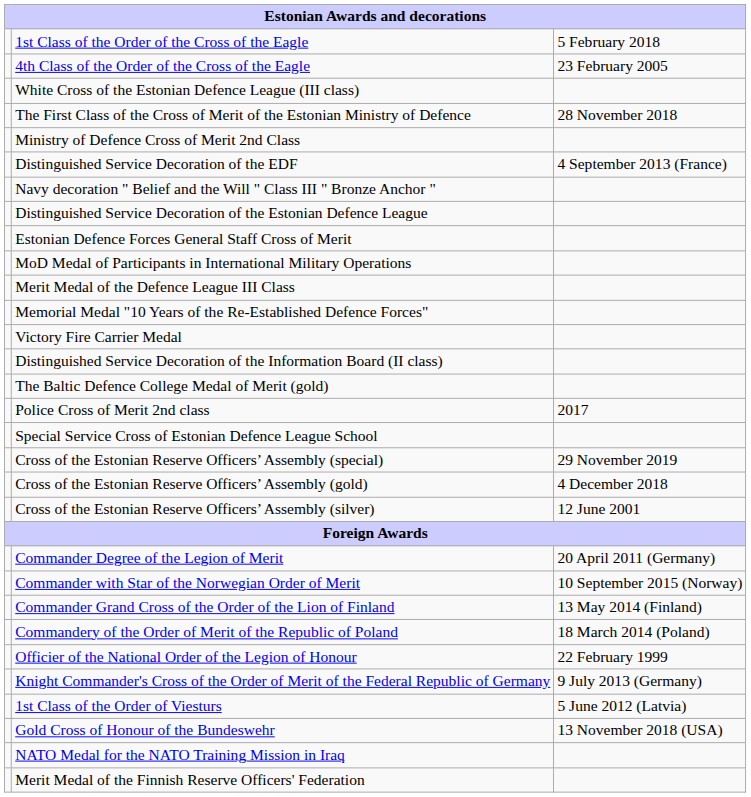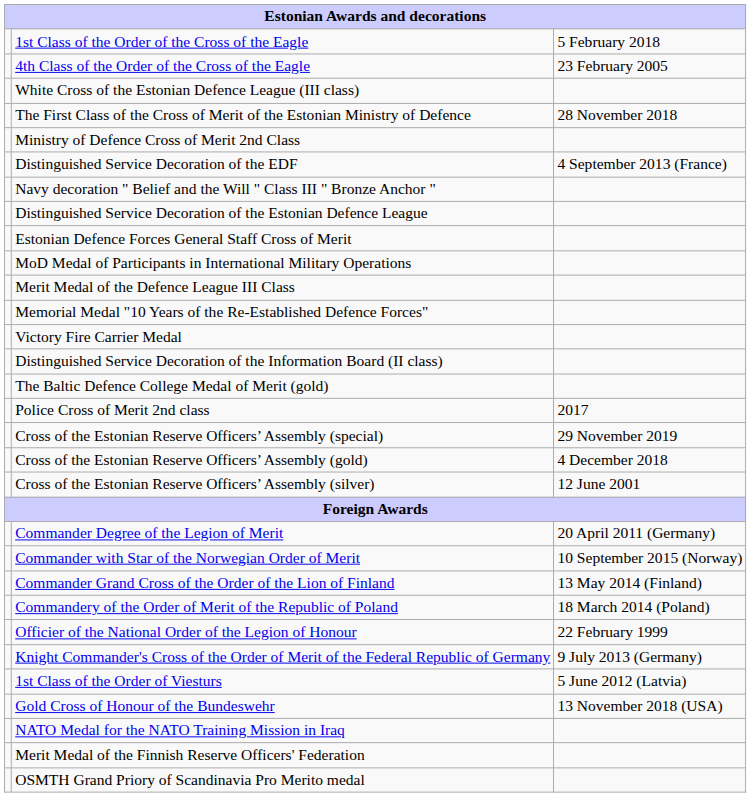- row: Special Service Cross of Estonian Defence League School
+ row: OSMTH Grand Priory of Scandinavia Pro Merito medal
